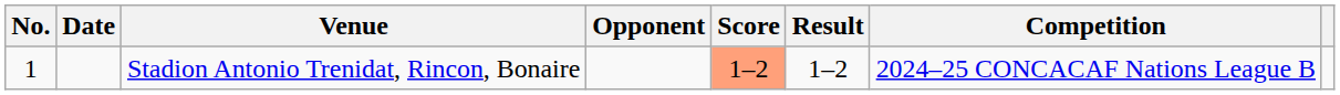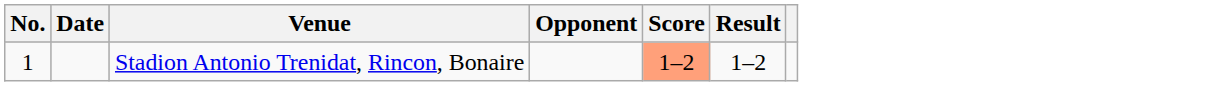- column: Competition | 2024–25 CONCACAF Nations League B
